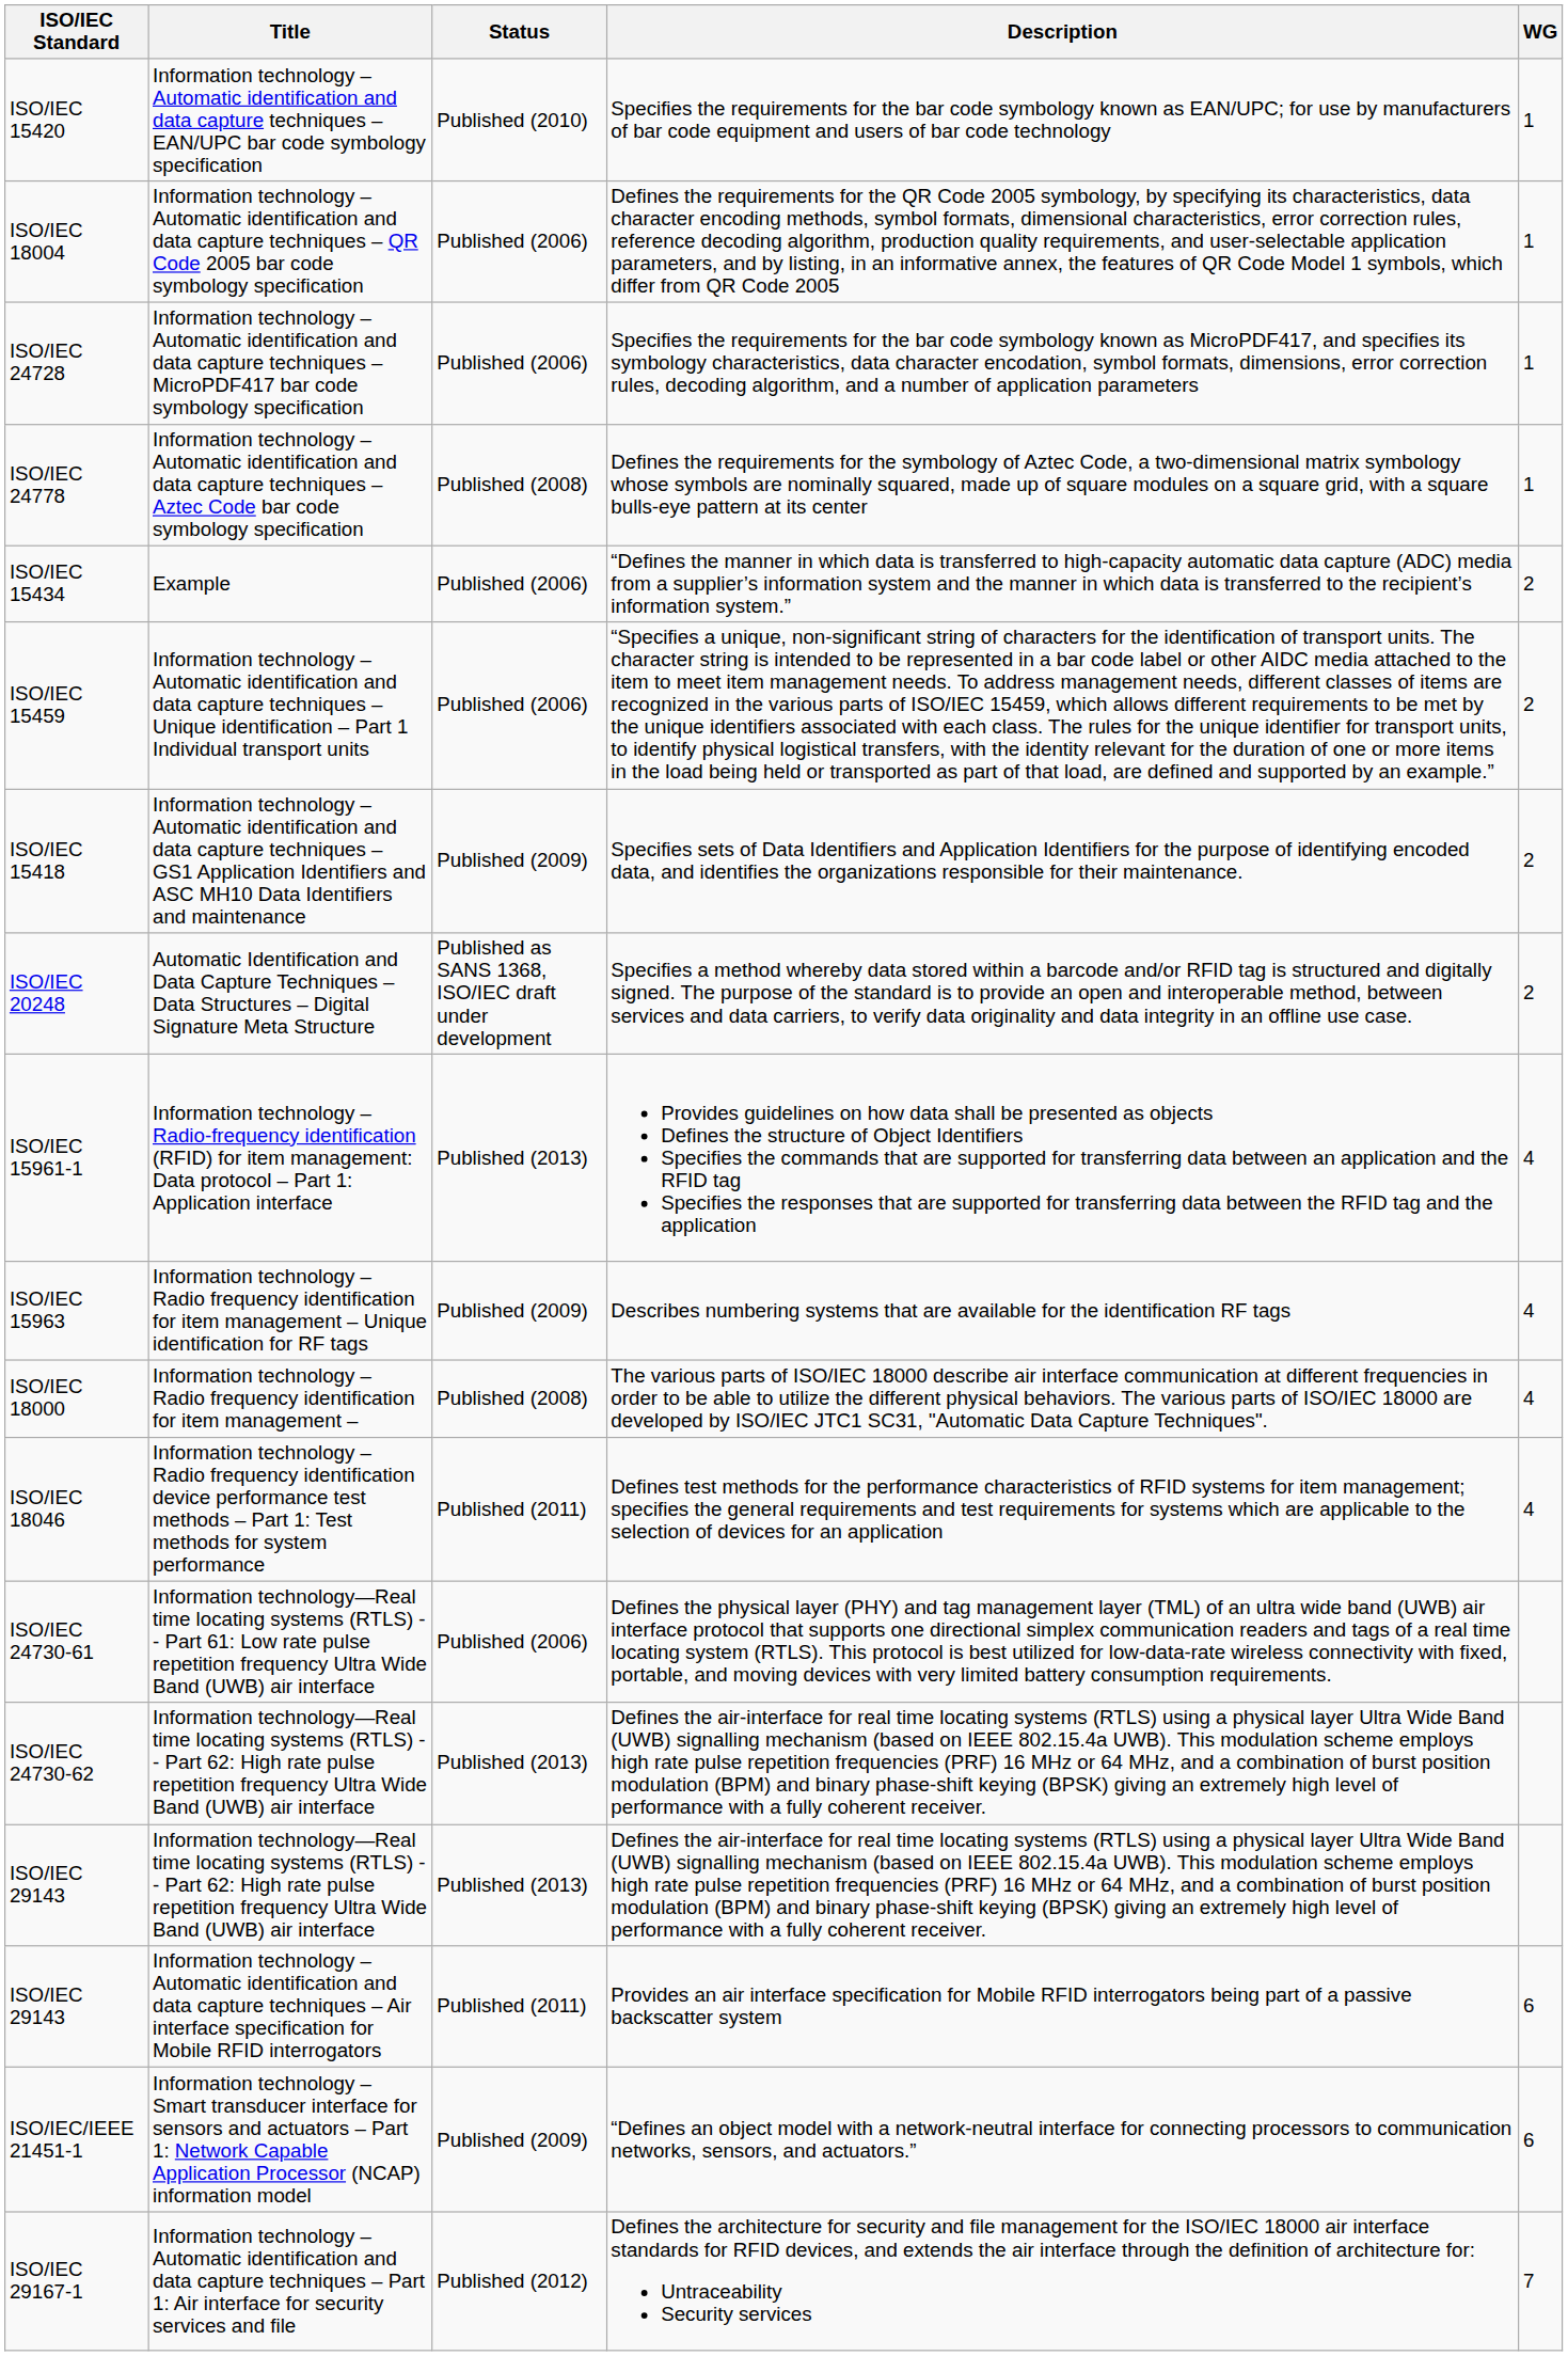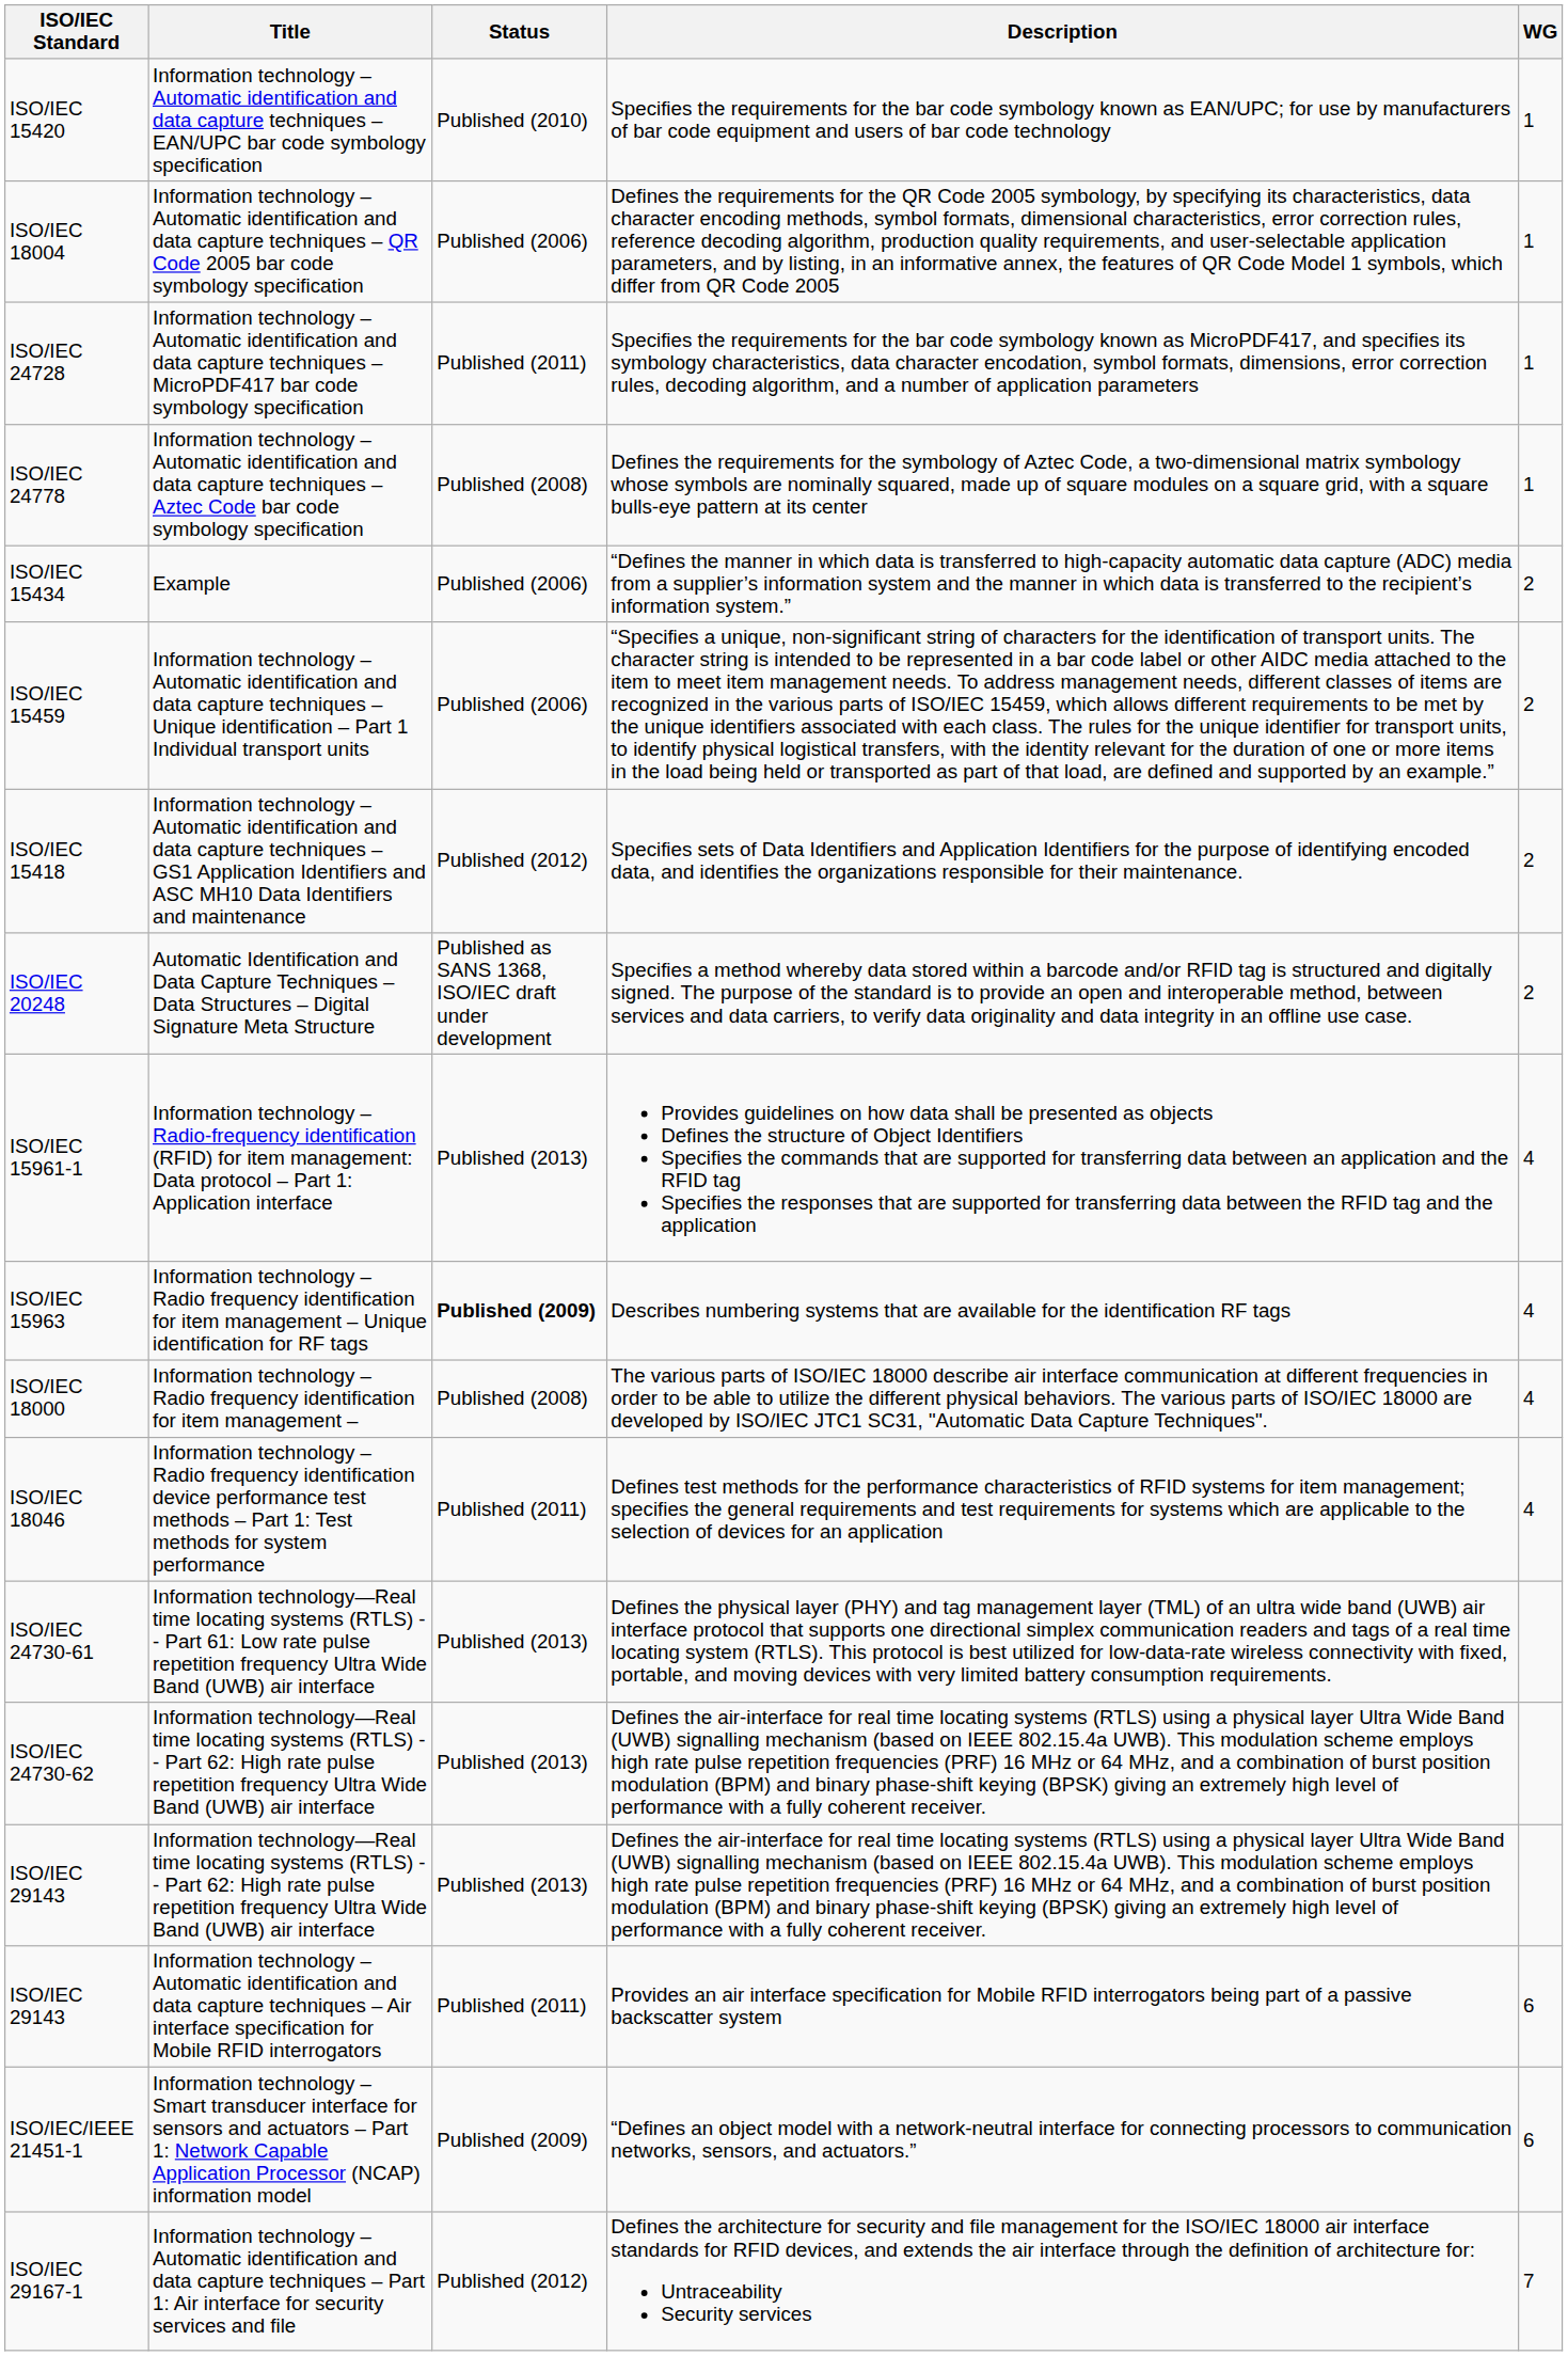ISO/IEC 24728 | Status: Published (2006) -> Published (2011)
ISO/IEC 15418 | Status: Published (2009) -> Published (2012)
ISO/IEC 15963 | Status: normal -> bold
ISO/IEC 24730-61 | Status: Published (2006) -> Published (2013)
